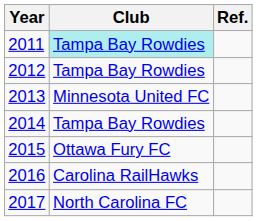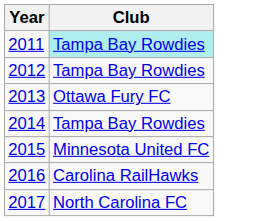- column: Ref.
2013 | Club: Minnesota United FC -> Ottawa Fury FC
2015 | Club: Ottawa Fury FC -> Minnesota United FC
